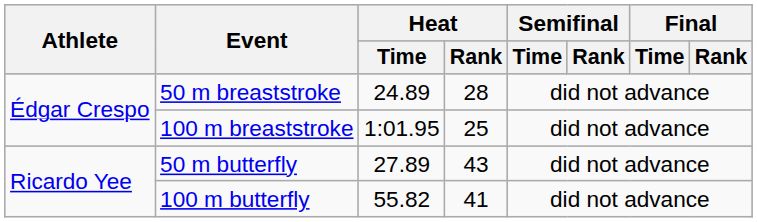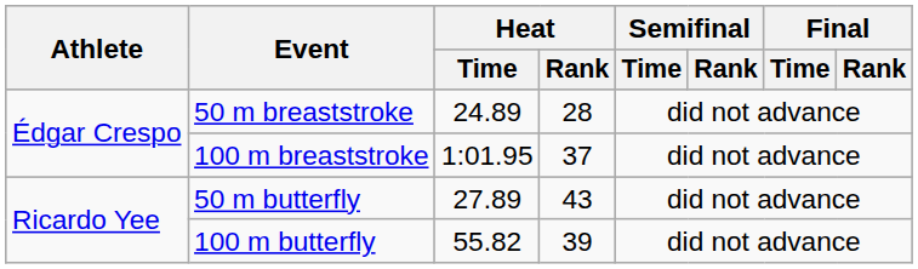100 m breaststroke | Heat / Rank: 25 -> 37
100 m butterfly | Heat / Rank: 41 -> 39
